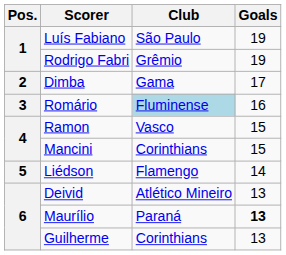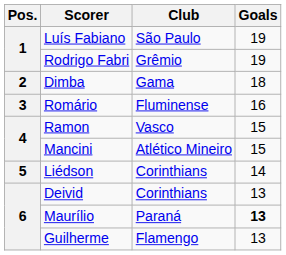Dimba | Goals: 17 -> 18
Romário | Club: lightblue background -> no background
Mancini | Club: Corinthians -> Atlético Mineiro
Liédson | Club: Flamengo -> Corinthians
Deivid | Club: Atlético Mineiro -> Corinthians
Guilherme | Club: Corinthians -> Flamengo
